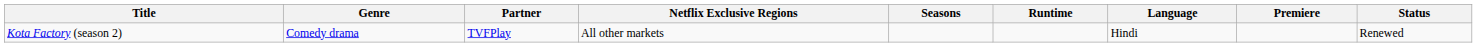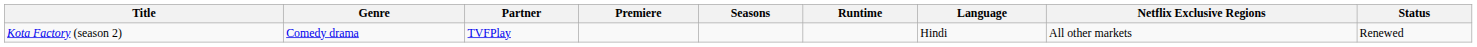columns swapped: Premiere <-> Netflix Exclusive Regions
